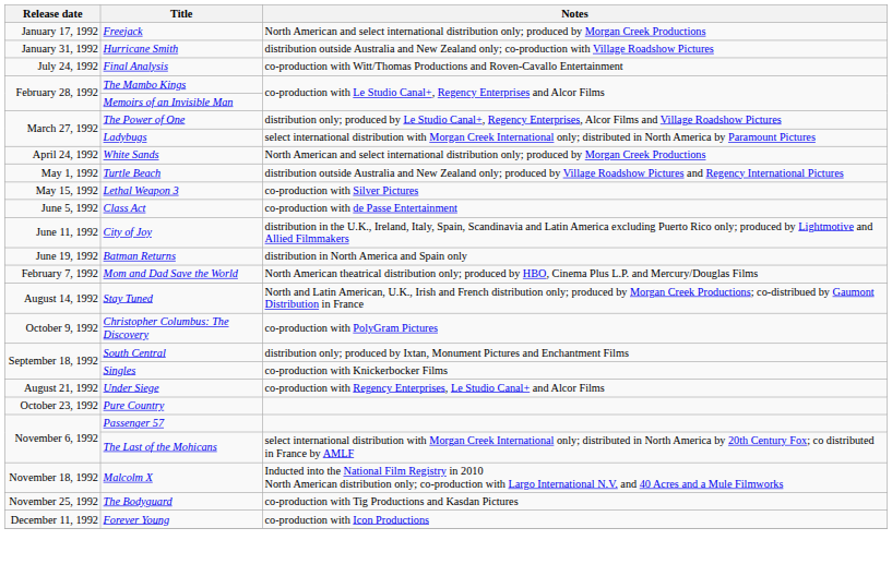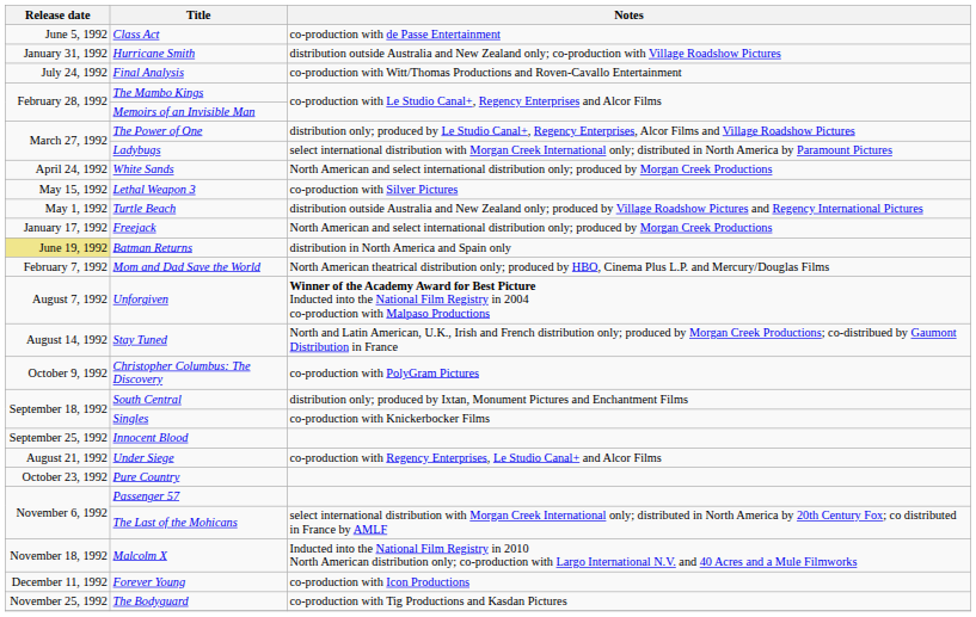rows swapped: Freejack <-> Class Act
rows swapped: Turtle Beach <-> Lethal Weapon 3
- row: June 11, 1992 | City of Joy | distribution in the U.K., Ireland, Italy, Spain, Scandinavia and Latin America excluding Puerto Rico only; produced by Lightmotive and Allied Filmmakers
Batman Returns | Release date: no background -> khaki background
+ row: August 7, 1992 | Unforgiven | Winner of the Academy Award for Best Picture Inducted into the National Film Registry in 2004 co-production with Malpaso Productions
+ row: September 25, 1992 | Innocent Blood
rows swapped: The Bodyguard <-> Forever Young
